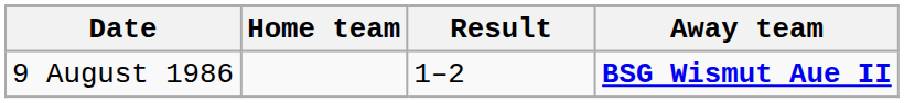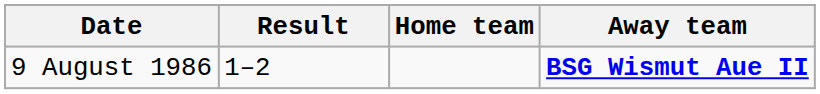columns swapped: Home team <-> Result
